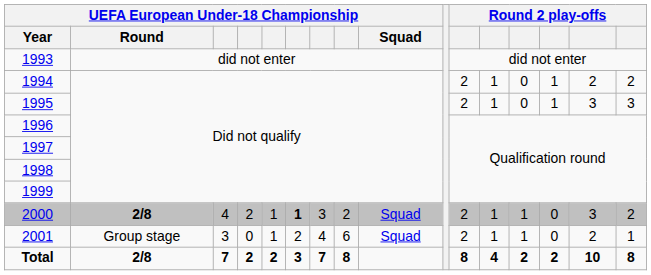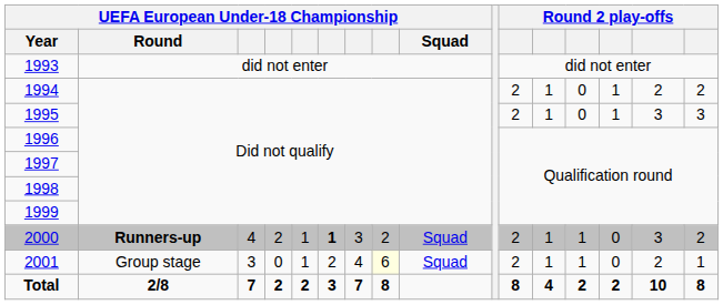2000 | UEFA European Under-18 Championship / Round: 2/8 -> Runners-up
2001 | column 8: no background -> lightyellow background
